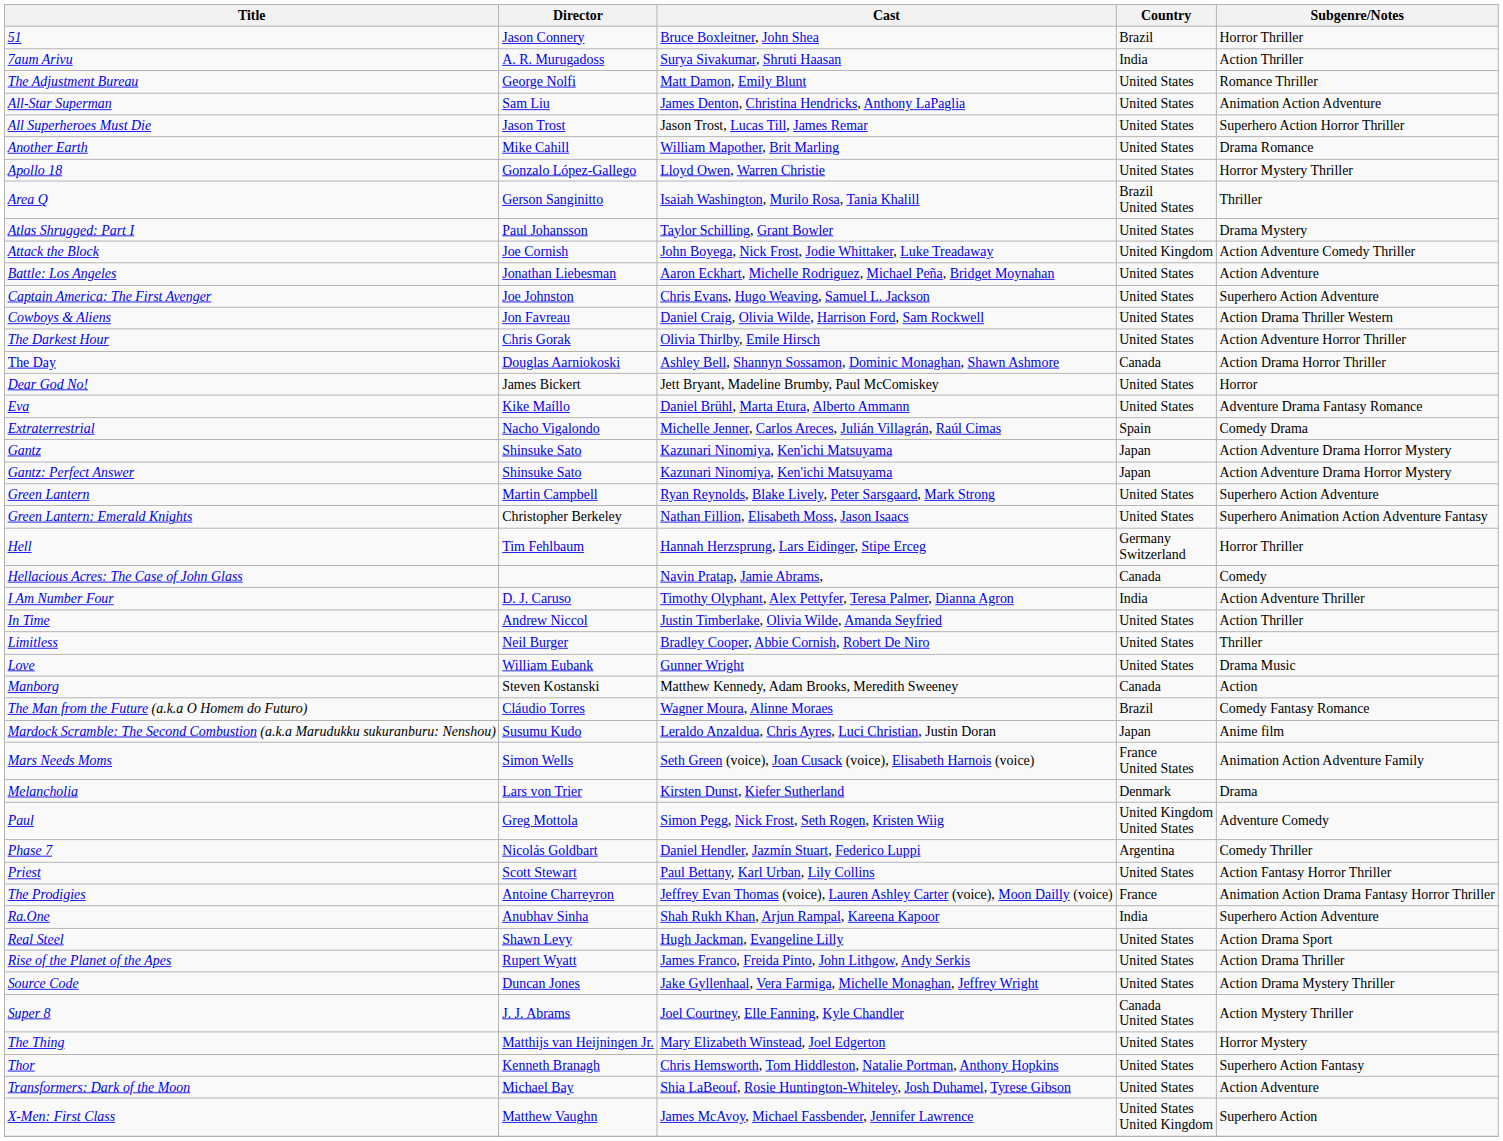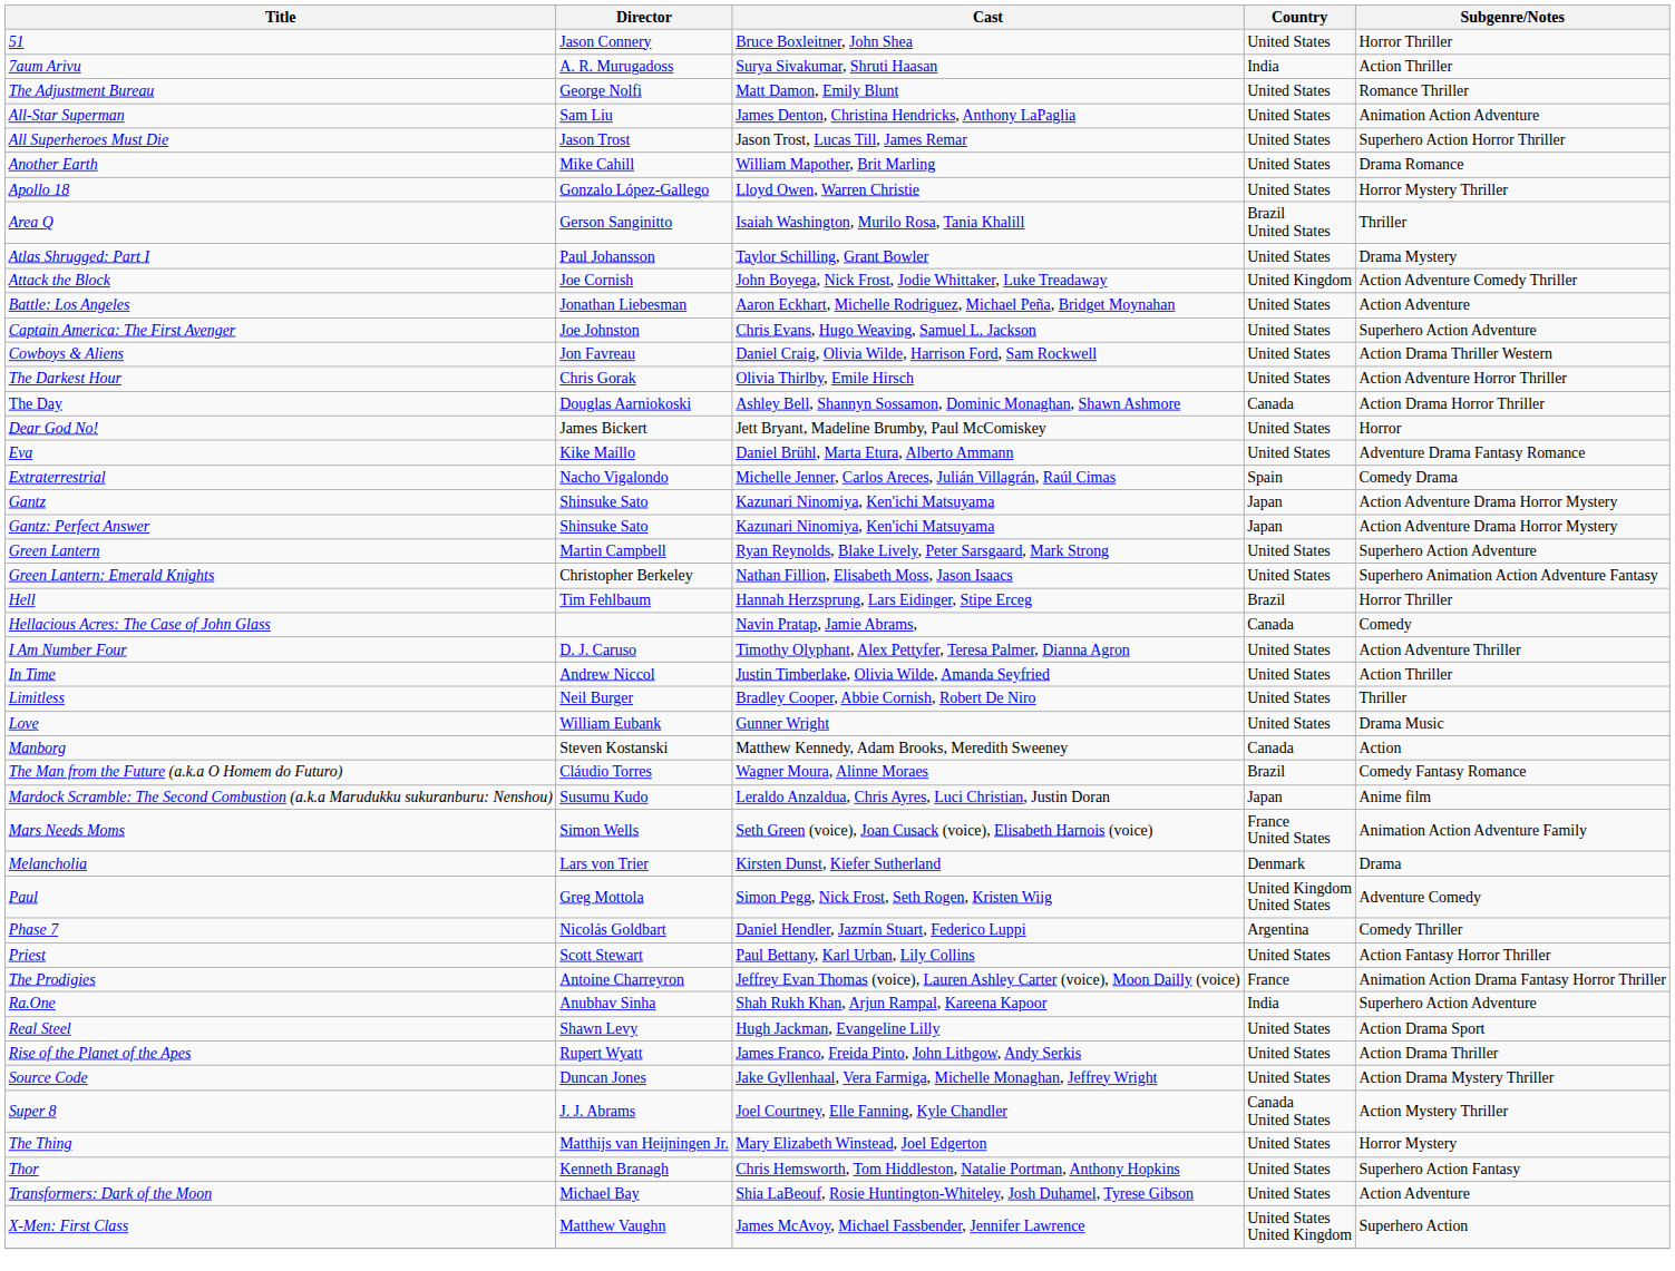51 | Country: Brazil -> United States
Hell | Country: Germany Switzerland -> Brazil
I Am Number Four | Country: India -> United States
